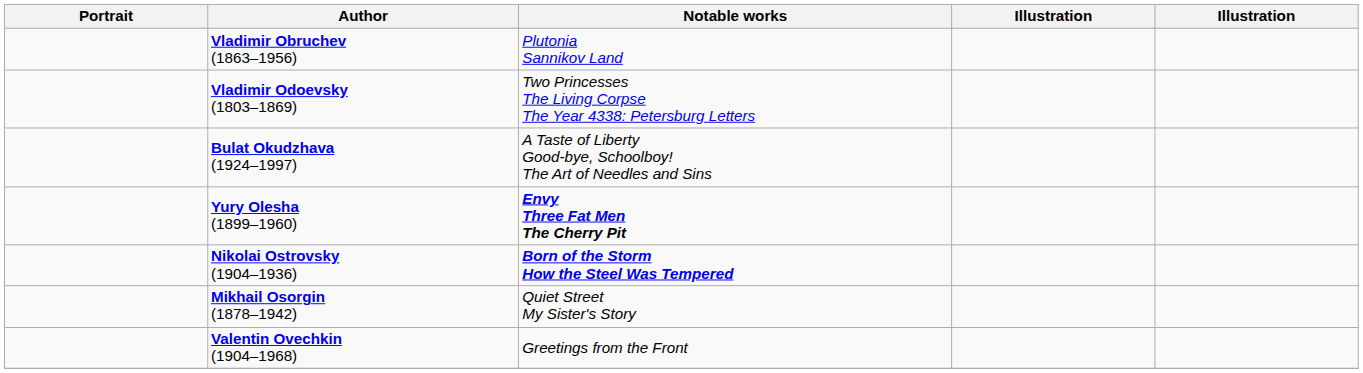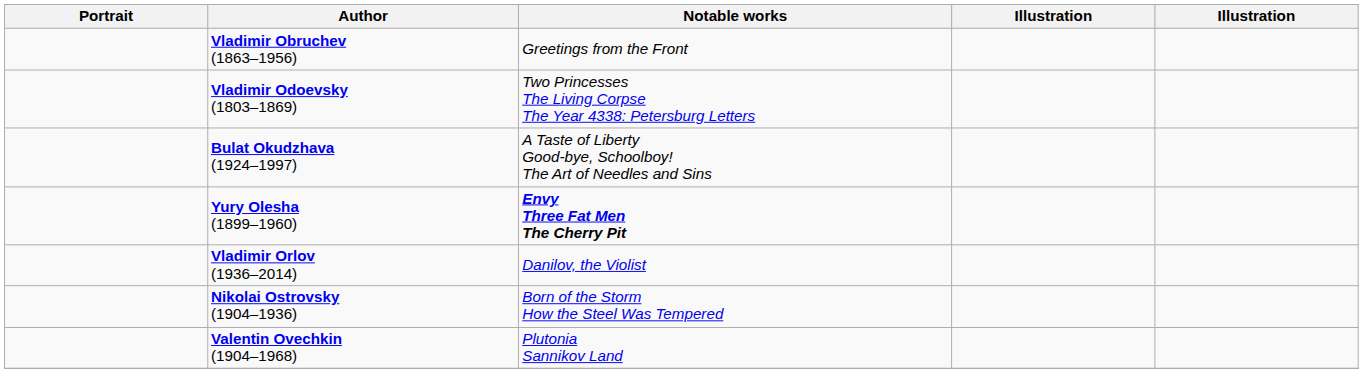Vladimir Obruchev (1863–1956) | Notable works: Plutonia Sannikov Land -> Greetings from the Front
+ row: Vladimir Orlov (1936–2014) | Danilov, the Violist
Nikolai Ostrovsky (1904–1936) | Notable works: bold -> normal
- row: Mikhail Osorgin (1878–1942) | Quiet Street My Sister's Story
Valentin Ovechkin (1904–1968) | Notable works: Greetings from the Front -> Plutonia Sannikov Land
